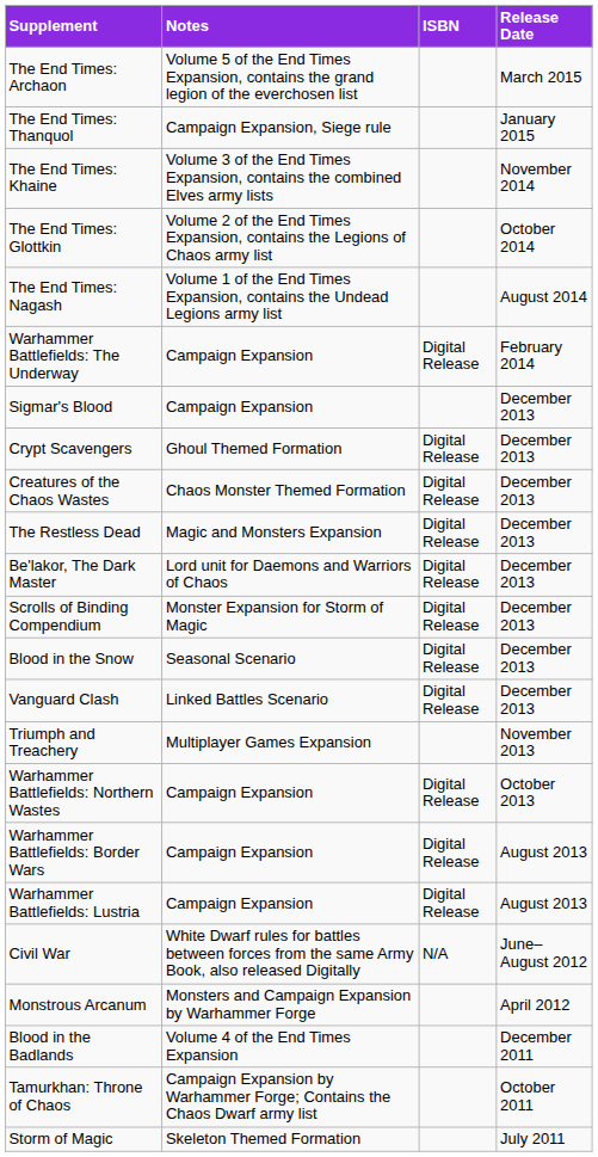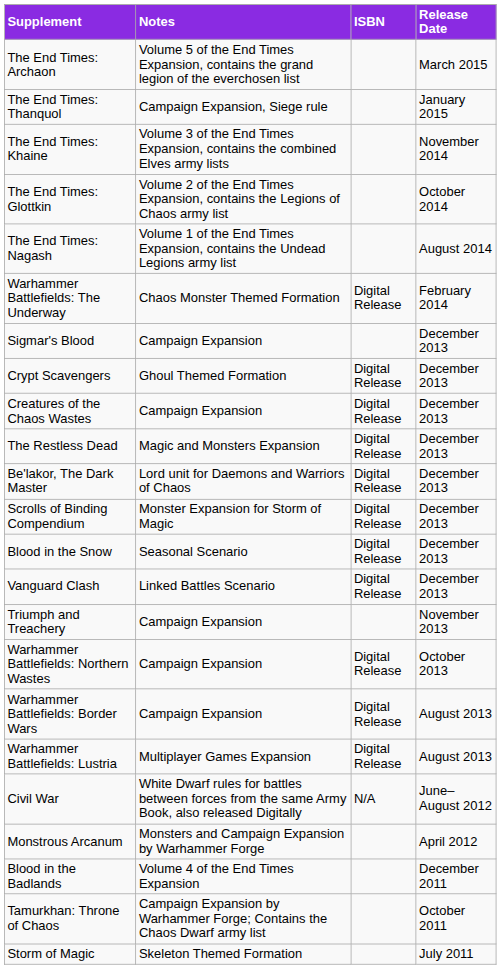Warhammer Battlefields: The Underway | Notes: Campaign Expansion -> Chaos Monster Themed Formation
Creatures of the Chaos Wastes | Notes: Chaos Monster Themed Formation -> Campaign Expansion
Triumph and Treachery | Notes: Multiplayer Games Expansion -> Campaign Expansion
Warhammer Battlefields: Lustria | Notes: Campaign Expansion -> Multiplayer Games Expansion
